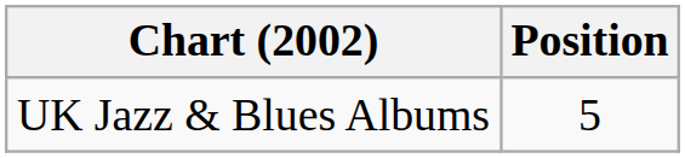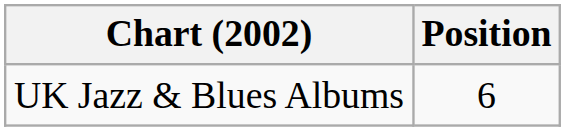UK Jazz & Blues Albums | Position: 5 -> 6
